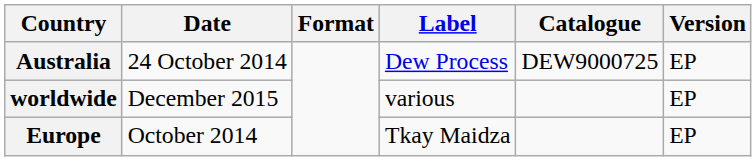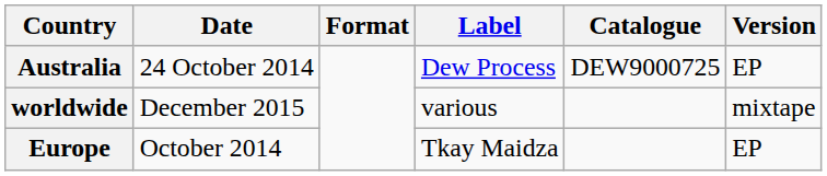worldwide | Version: EP -> mixtape
